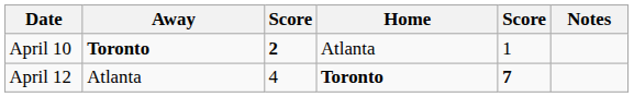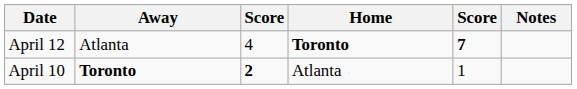rows swapped: April 10 <-> April 12
